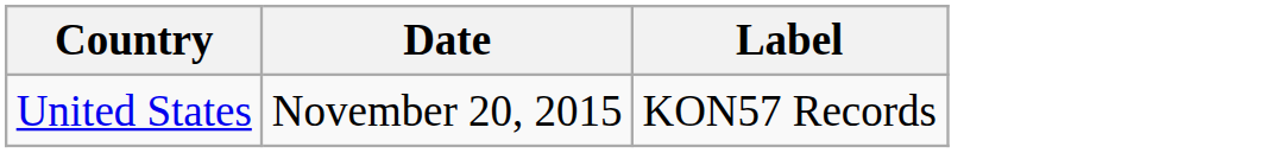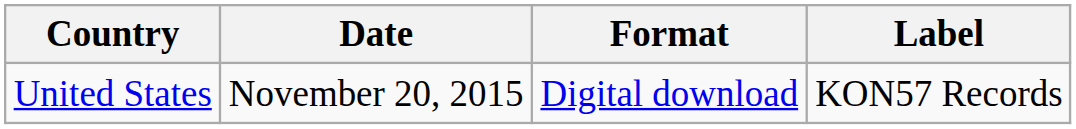+ column: Format | Digital download
